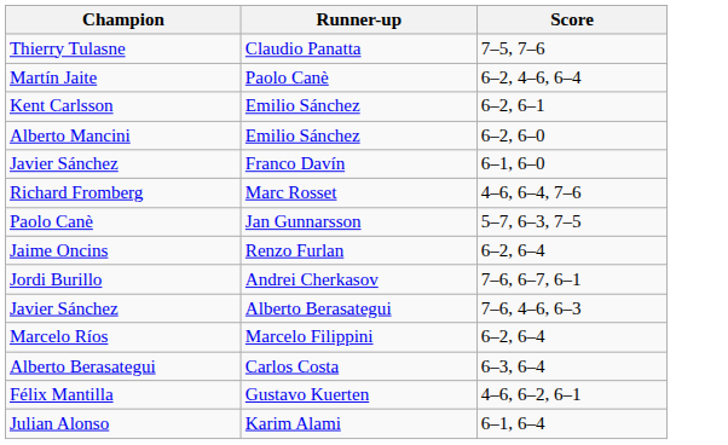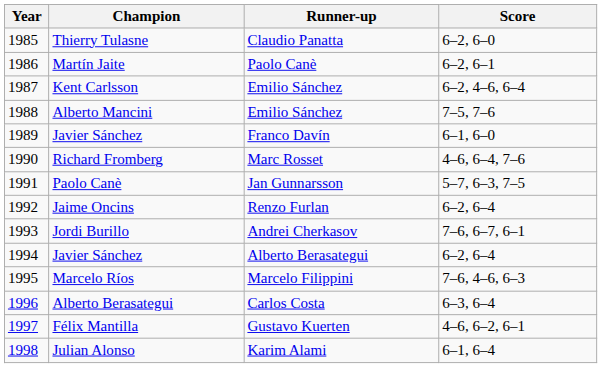+ column: Year | 1985 | 1986 | 1987 | 1988 | 1989 | 1990 | 1991 | 1992 | 1993 | 1994 | 1995 | 1996 | 1997 | 1998
Thierry Tulasne | Score: 7–5, 7–6 -> 6–2, 6–0
Martín Jaite | Score: 6–2, 4–6, 6–4 -> 6–2, 6–1
Kent Carlsson | Score: 6–2, 6–1 -> 6–2, 4–6, 6–4
Alberto Mancini | Score: 6–2, 6–0 -> 7–5, 7–6
Javier Sánchez / Alberto Berasategui | Score: 7–6, 4–6, 6–3 -> 6–2, 6–4
Marcelo Ríos | Score: 6–2, 6–4 -> 7–6, 4–6, 6–3
